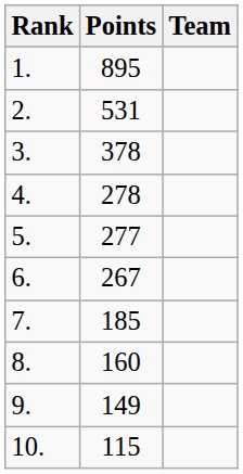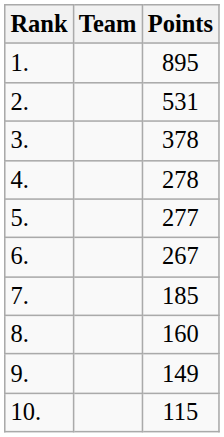columns swapped: Team <-> Points
